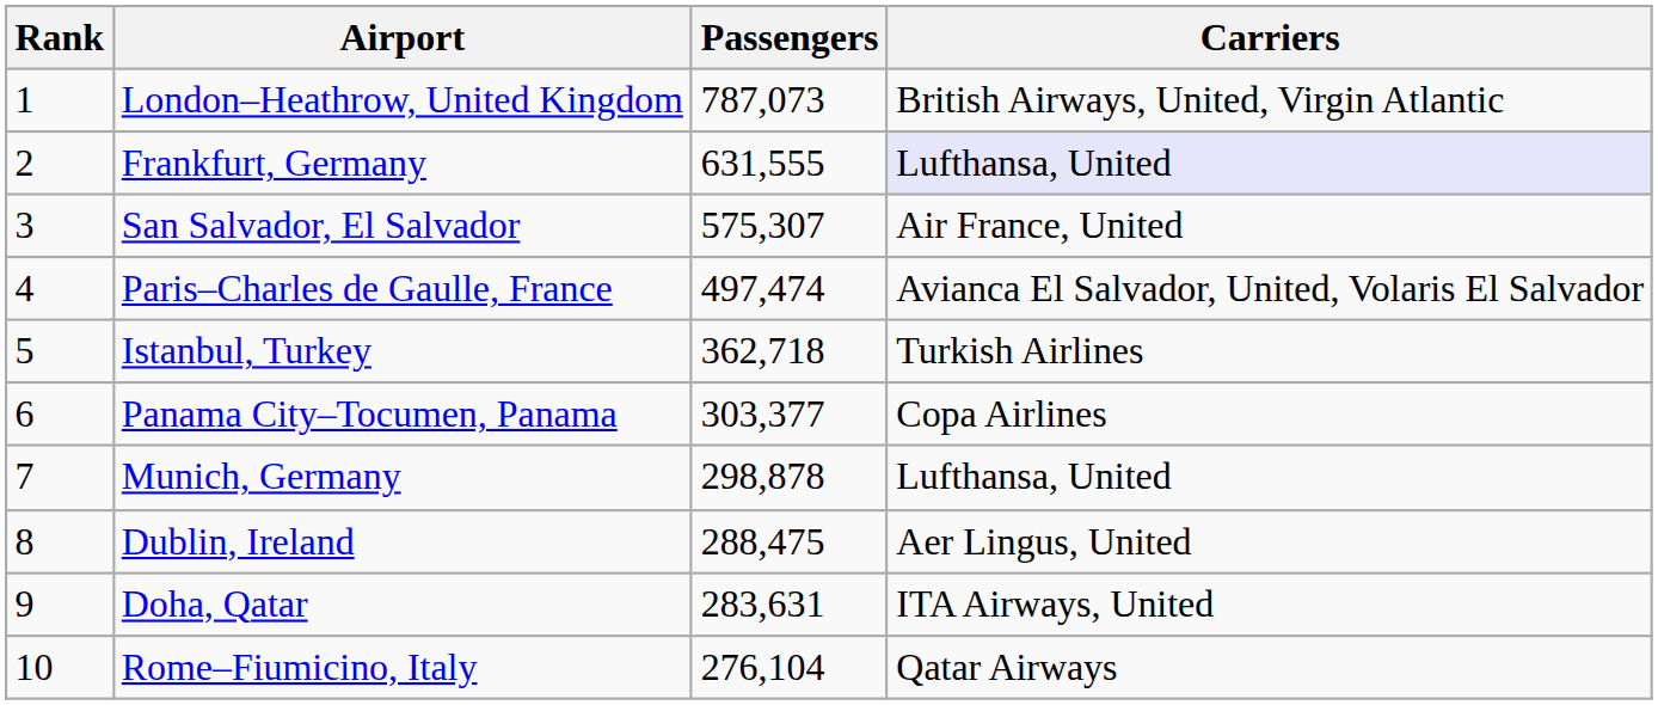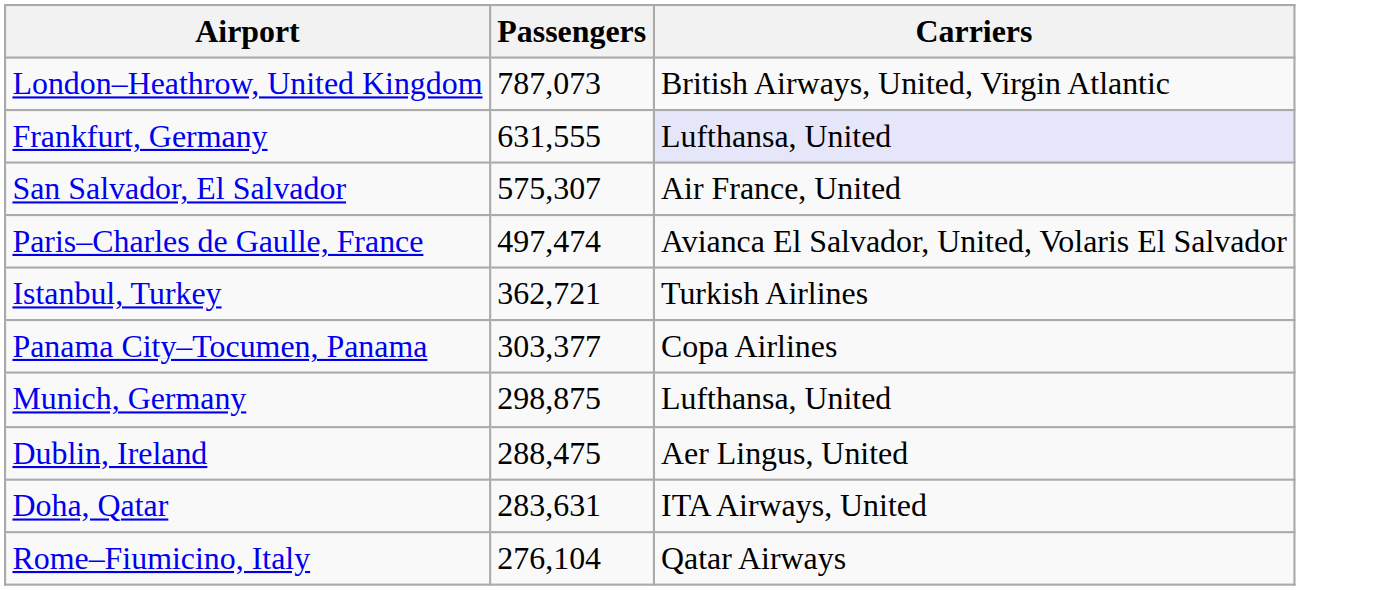- column: Rank | 1 | 2 | 3 | 4 | 5 | 6 | 7 | 8 | 9 | 10
Istanbul, Turkey | Passengers: 362,718 -> 362,721
Munich, Germany | Passengers: 298,878 -> 298,875
